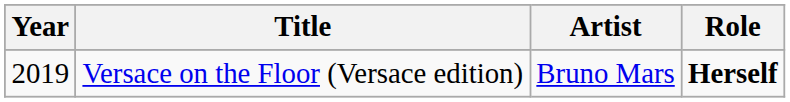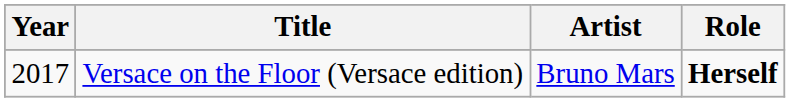Versace on the Floor (Versace edition) | Year: 2019 -> 2017
